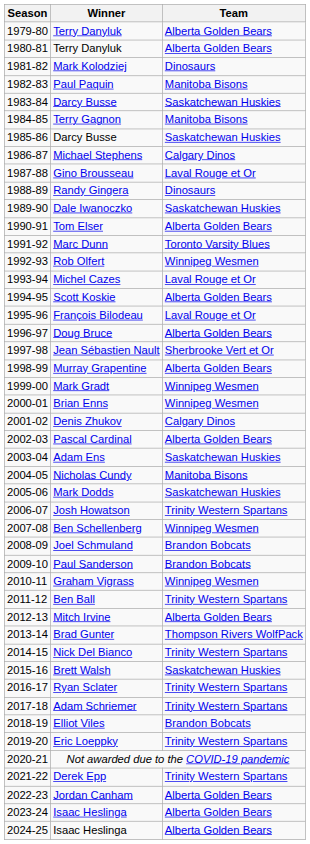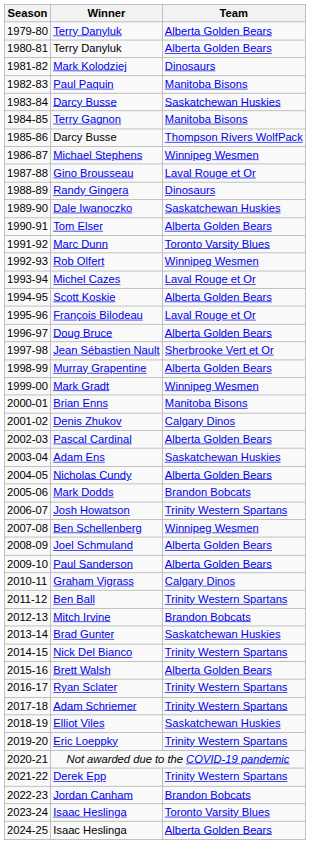1985-86 / Darcy Busse | Team: Saskatchewan Huskies -> Thompson Rivers WolfPack
Michael Stephens | Team: Calgary Dinos -> Winnipeg Wesmen
Brian Enns | Team: Winnipeg Wesmen -> Manitoba Bisons
Nicholas Cundy | Team: Manitoba Bisons -> Alberta Golden Bears
Mark Dodds | Team: Saskatchewan Huskies -> Brandon Bobcats
Joel Schmuland | Team: Brandon Bobcats -> Alberta Golden Bears
Paul Sanderson | Team: Brandon Bobcats -> Alberta Golden Bears
Graham Vigrass | Team: Winnipeg Wesmen -> Calgary Dinos
Mitch Irvine | Team: Alberta Golden Bears -> Brandon Bobcats
Brad Gunter | Team: Thompson Rivers WolfPack -> Saskatchewan Huskies
Brett Walsh | Team: Saskatchewan Huskies -> Alberta Golden Bears
Elliot Viles | Team: Brandon Bobcats -> Saskatchewan Huskies
Jordan Canham | Team: Alberta Golden Bears -> Brandon Bobcats
2023-24 / Isaac Heslinga | Team: Alberta Golden Bears -> Toronto Varsity Blues
